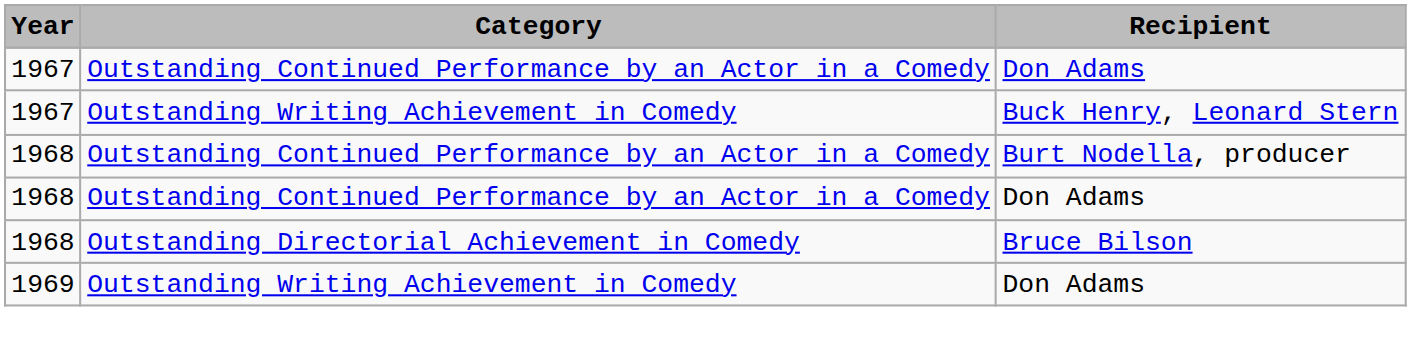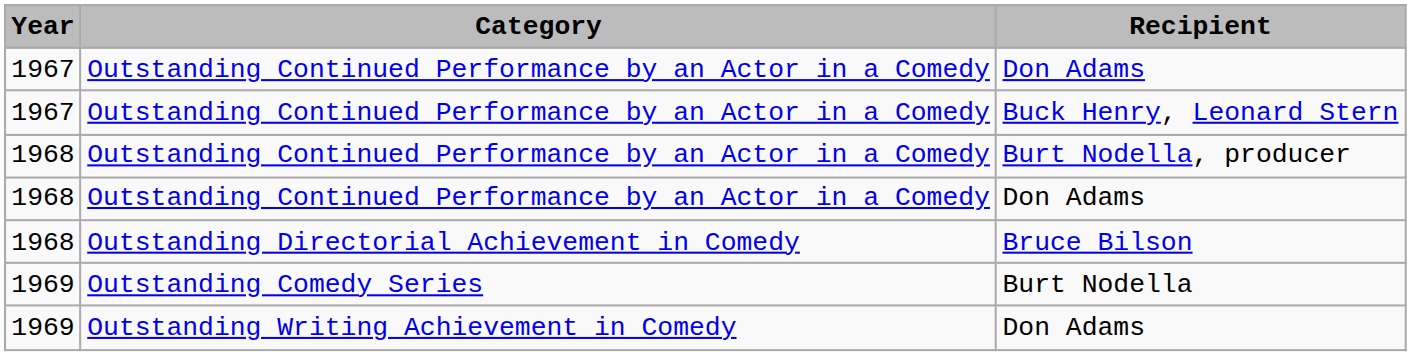Buck Henry, Leonard Stern | Category: Outstanding Writing Achievement in Comedy -> Outstanding Continued Performance by an Actor in a Comedy
+ row: 1969 | Outstanding Comedy Series | Burt Nodella
